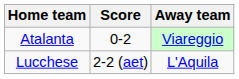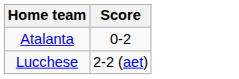- column: Away team | Viareggio | L'Aquila
